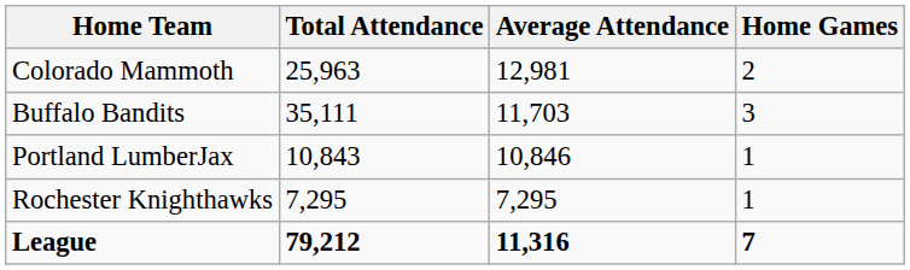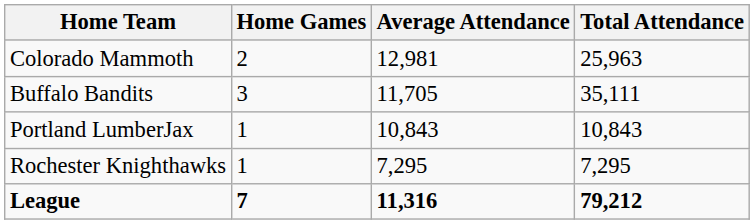columns swapped: Home Games <-> Total Attendance
Buffalo Bandits | Average Attendance: 11,703 -> 11,705
Portland LumberJax | Average Attendance: 10,846 -> 10,843
